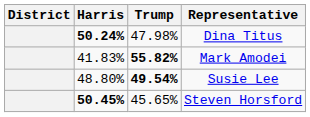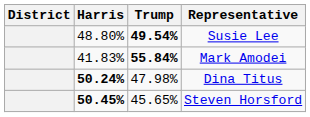rows swapped: Dina Titus <-> Susie Lee
Mark Amodei | Trump: 55.82% -> 55.84%
